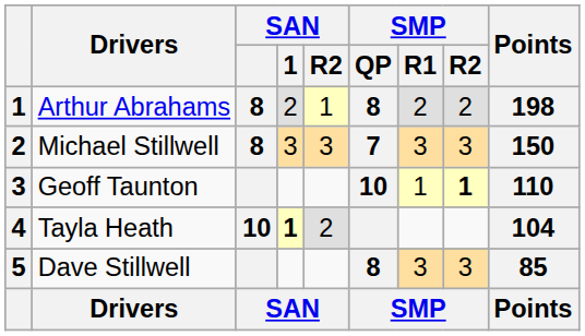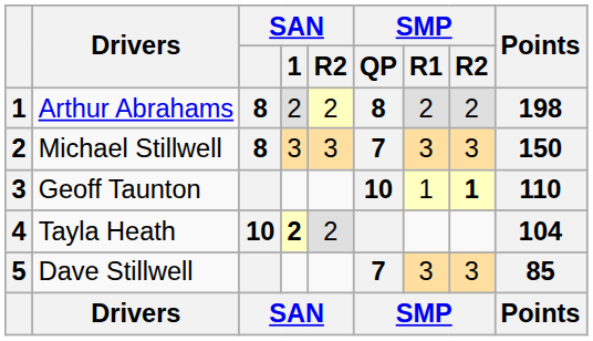Arthur Abrahams | SAN / R2: 1 -> 2
Tayla Heath | SAN / 1: 1 -> 2
Dave Stillwell | SMP / QP: 8 -> 7
